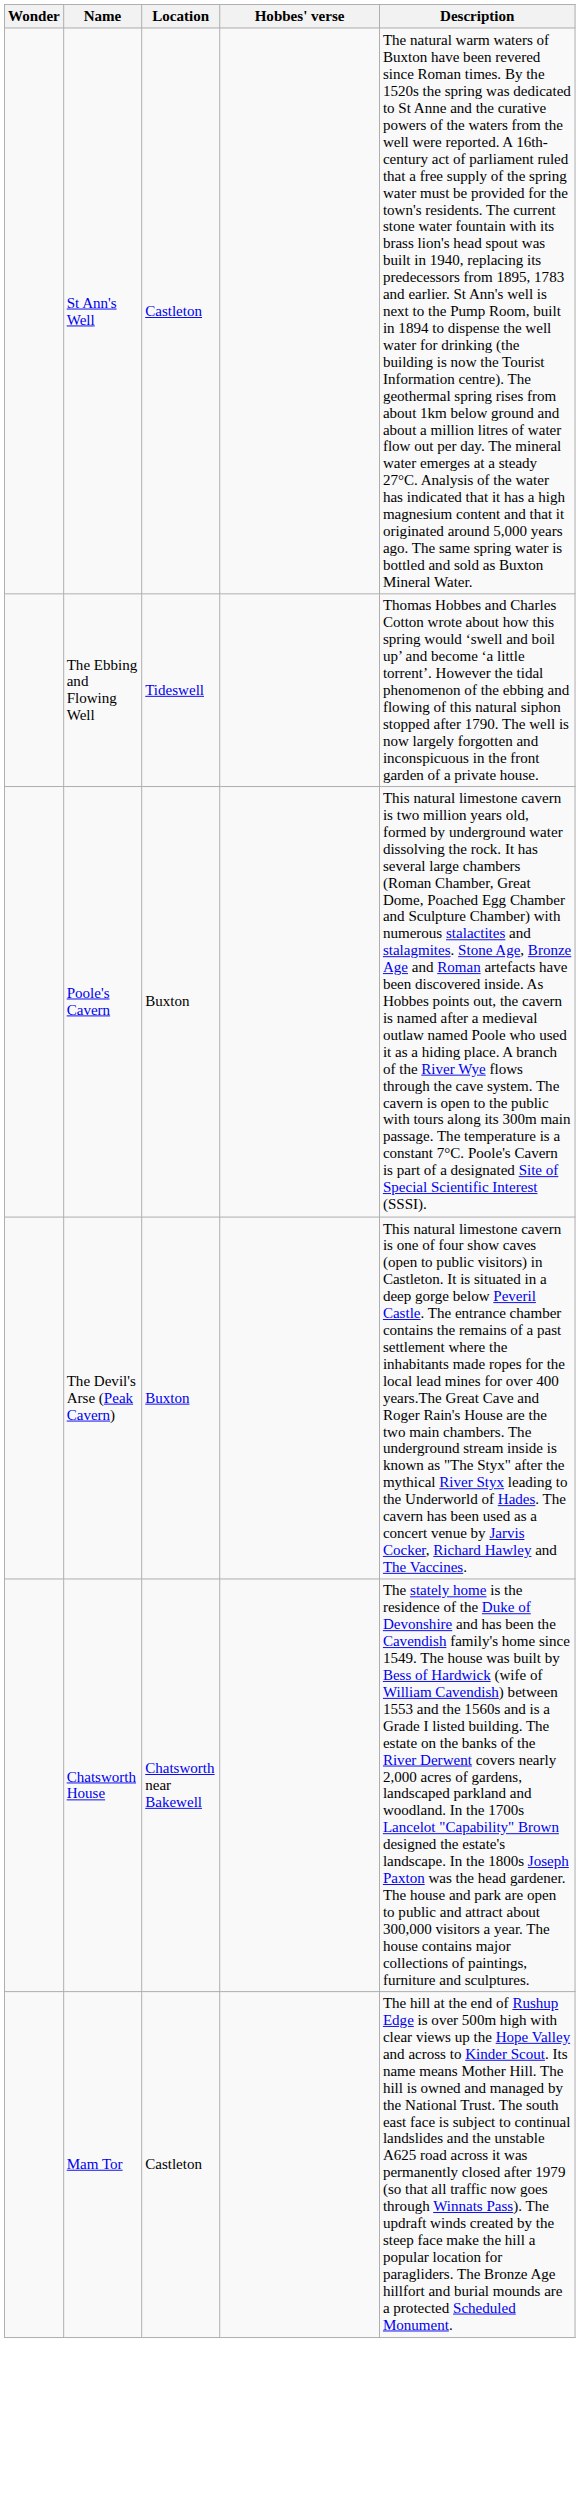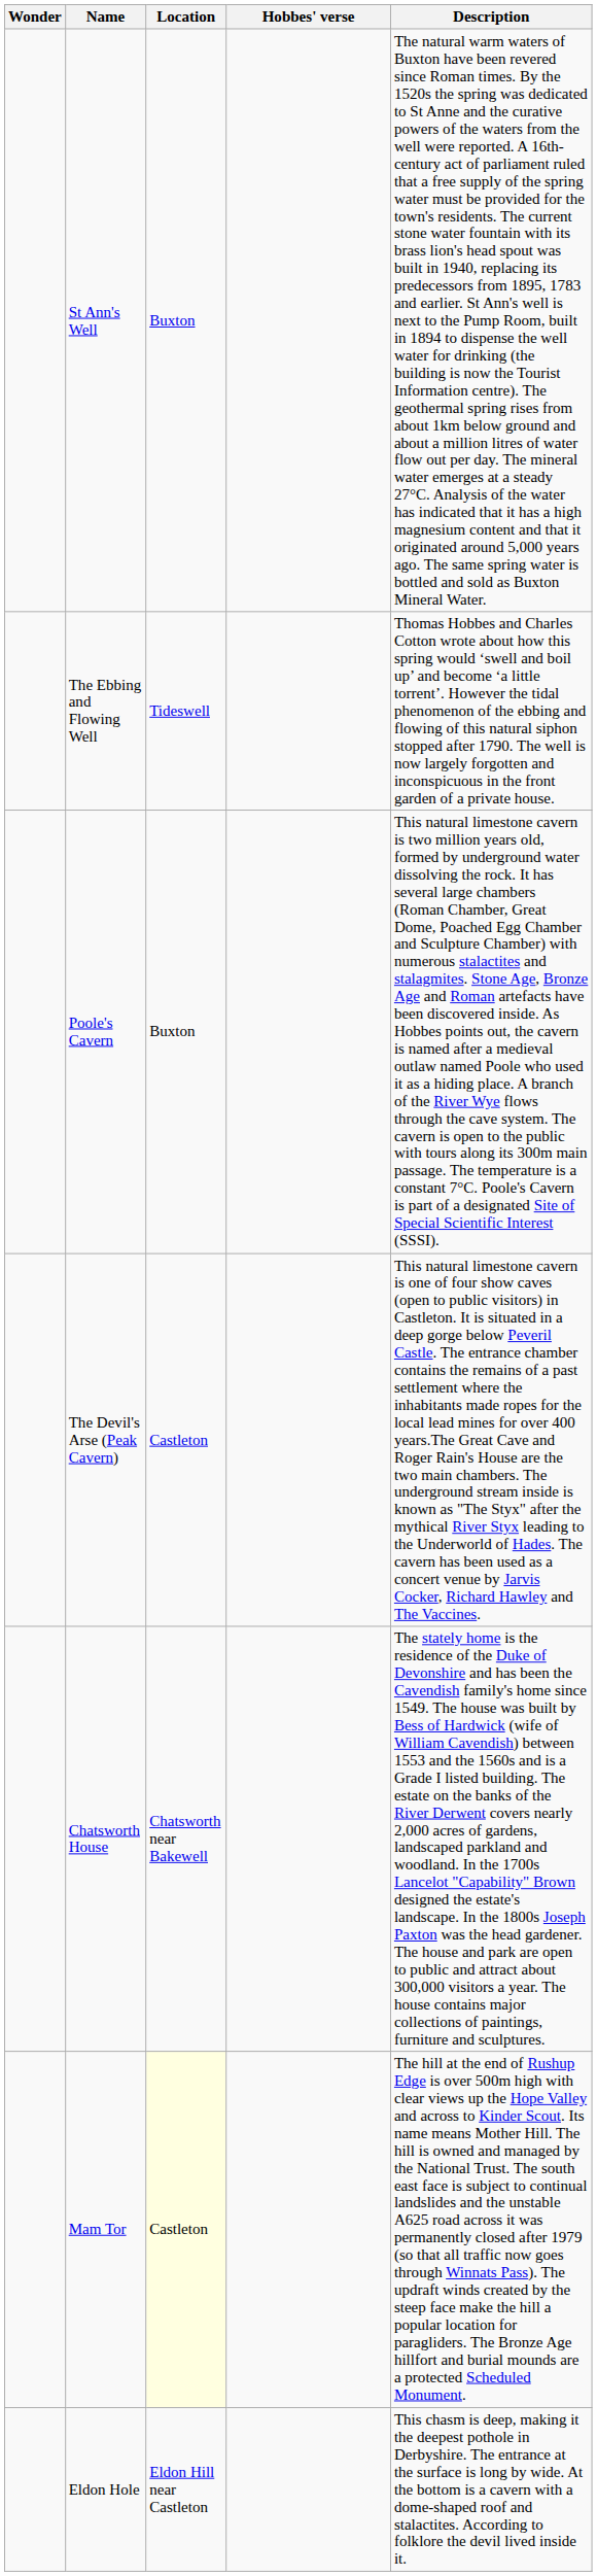St Ann's Well | Location: Castleton -> Buxton
The Devil's Arse (Peak Cavern) | Location: Buxton -> Castleton
Mam Tor | Location: no background -> lightyellow background
+ row: Eldon Hole | Eldon Hill near Castleton | This chasm is deep, making it the deepest pothole in Derbyshire. The entrance at the surface is long by wide. At the bottom is a cavern with a dome-shaped roof and stalactites. According to folklore the devil lived inside it.
